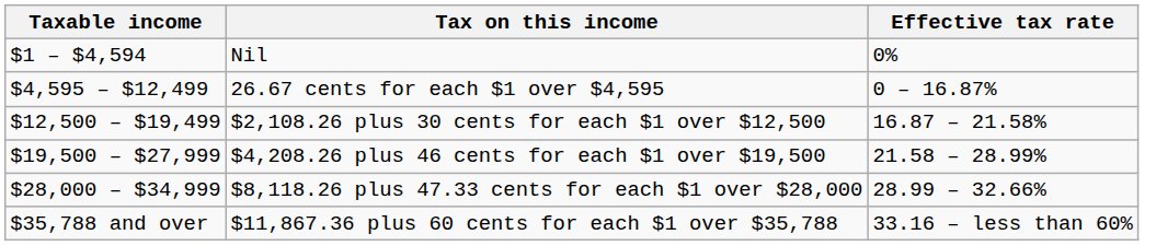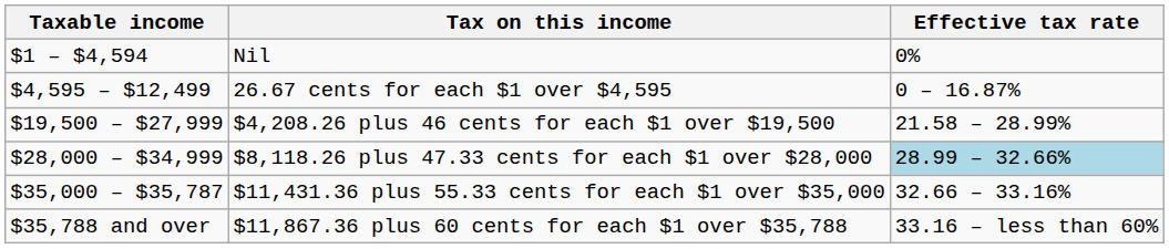- row: $12,500 – $19,499 | $2,108.26 plus 30 cents for each $1 over $12,500 | 16.87 – 21.58%
$8,118.26 plus 47.33 cents for each $1 over $28,000 | Effective tax rate: no background -> lightblue background
+ row: $35,000 – $35,787 | $11,431.36 plus 55.33 cents for each $1 over $35,000 | 32.66 – 33.16%
